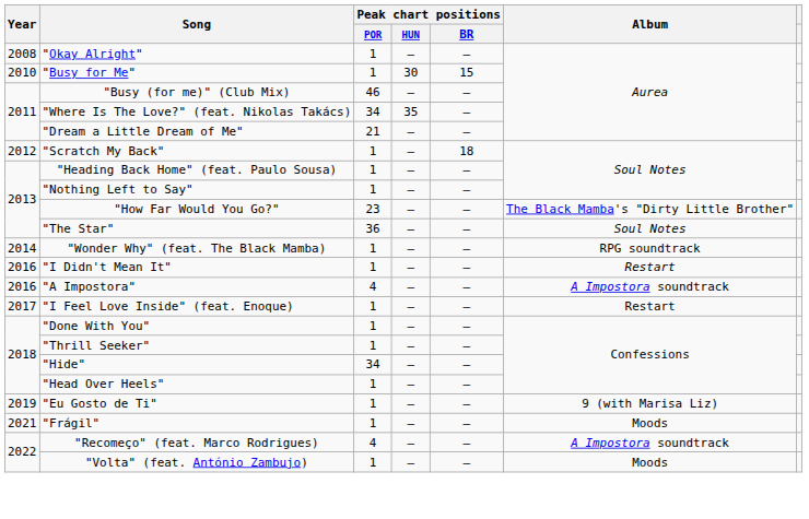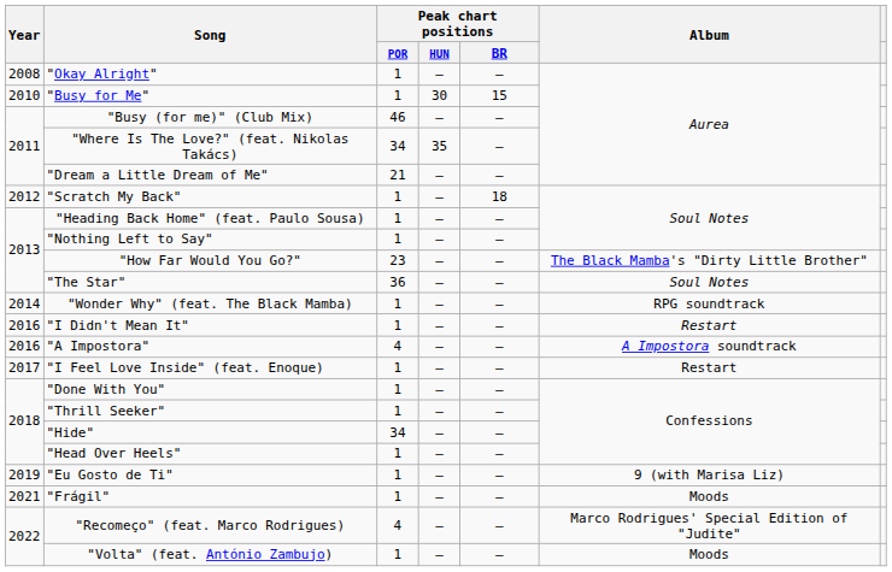"Recomeço" (feat. Marco Rodrigues) | Album: A Impostora soundtrack -> Marco Rodrigues' Special Edition of "Judite"
